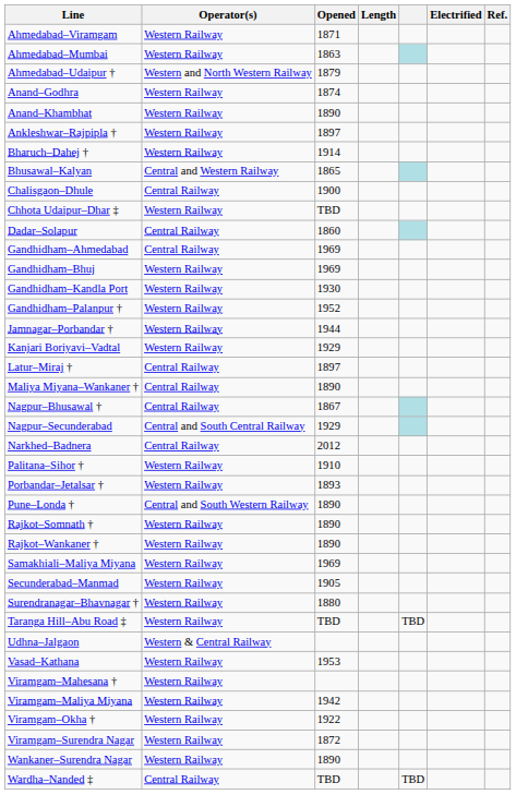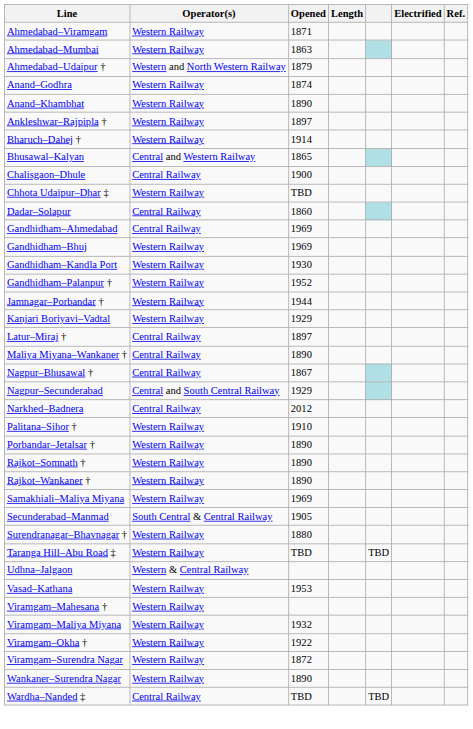Porbandar–Jetalsar † | Opened: 1893 -> 1890
- row: Pune–Londa † | Central and South Western Railway | 1890
Secunderabad–Manmad | Operator(s): Western Railway -> South Central & Central Railway
Viramgam–Maliya Miyana | Opened: 1942 -> 1932
